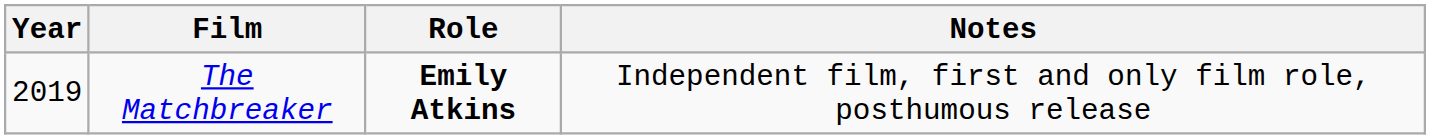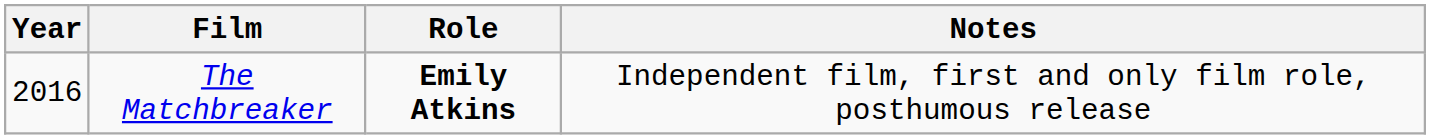The Matchbreaker | Year: 2019 -> 2016
